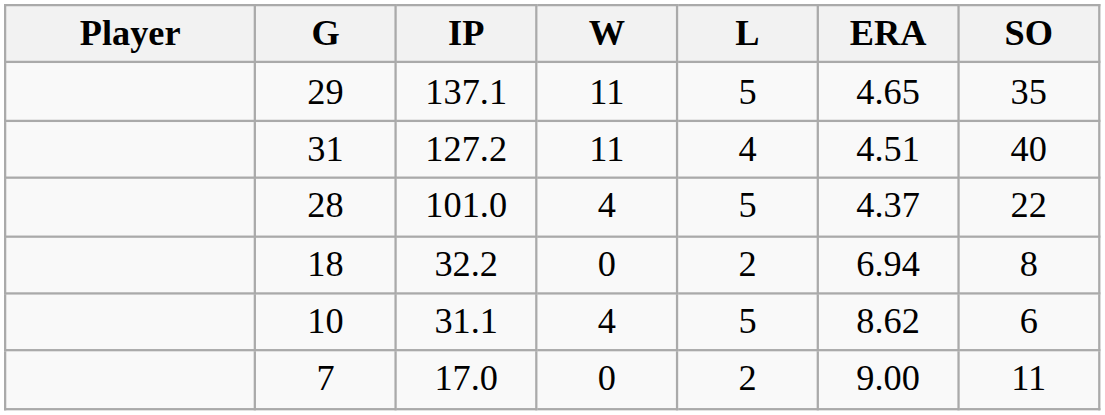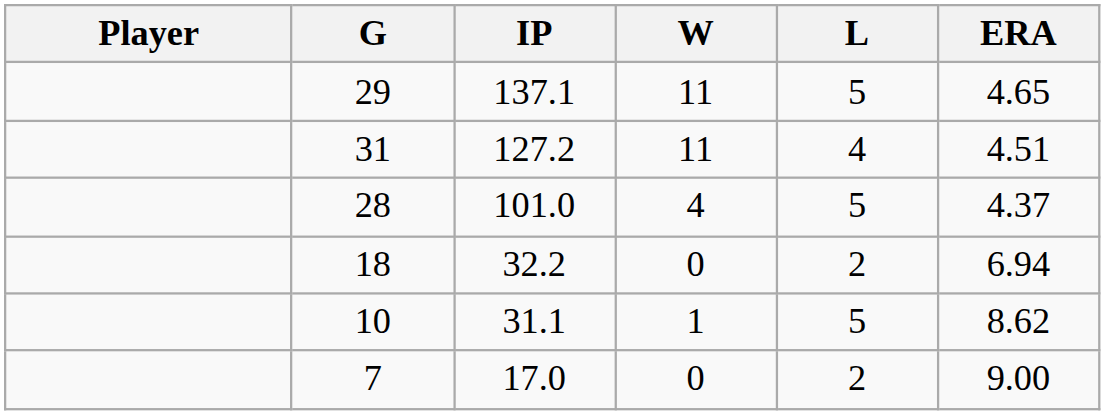- column: SO | 35 | 40 | 22 | 8 | 6 | 11
31.1 | W: 4 -> 1
